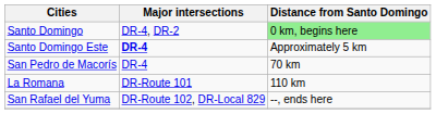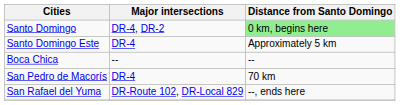Santo Domingo Este | Major intersections: bold -> normal
+ row: Boca Chica | -- | --
- row: La Romana | DR-Route 101 | 110 km
